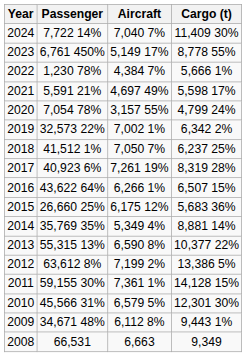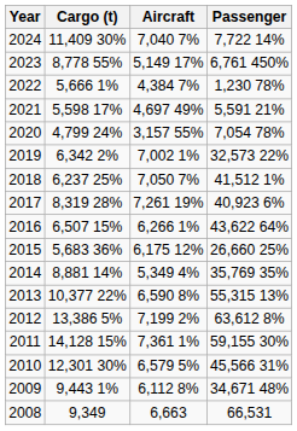columns swapped: Passenger <-> Cargo (t)
